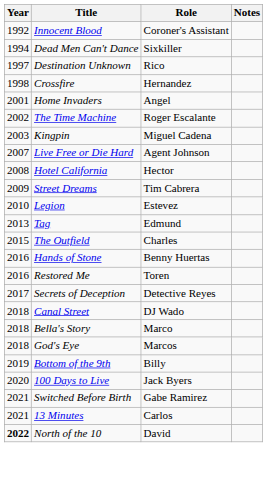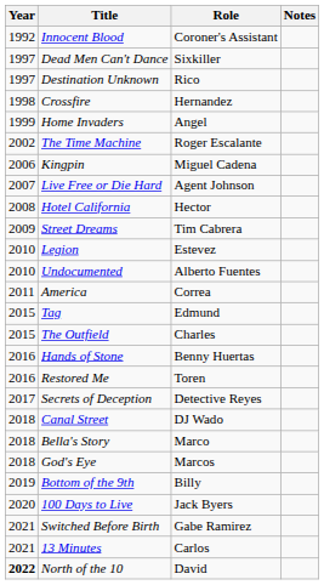Dead Men Can't Dance | Year: 1994 -> 1997
Home Invaders | Year: 2001 -> 1999
Kingpin | Year: 2003 -> 2006
+ row: 2010 | Undocumented | Alberto Fuentes
+ row: 2011 | America | Correa
Tag | Year: 2013 -> 2015
